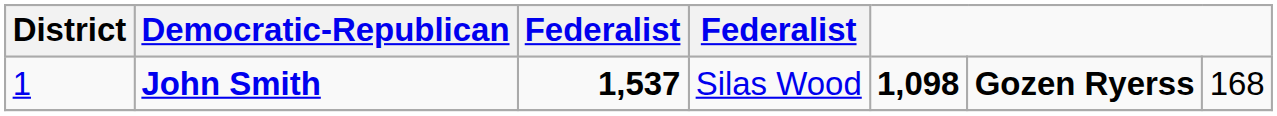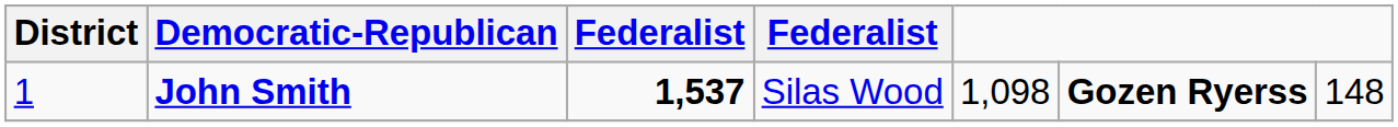John Smith | column 5: bold -> normal
John Smith | column 7: 168 -> 148
